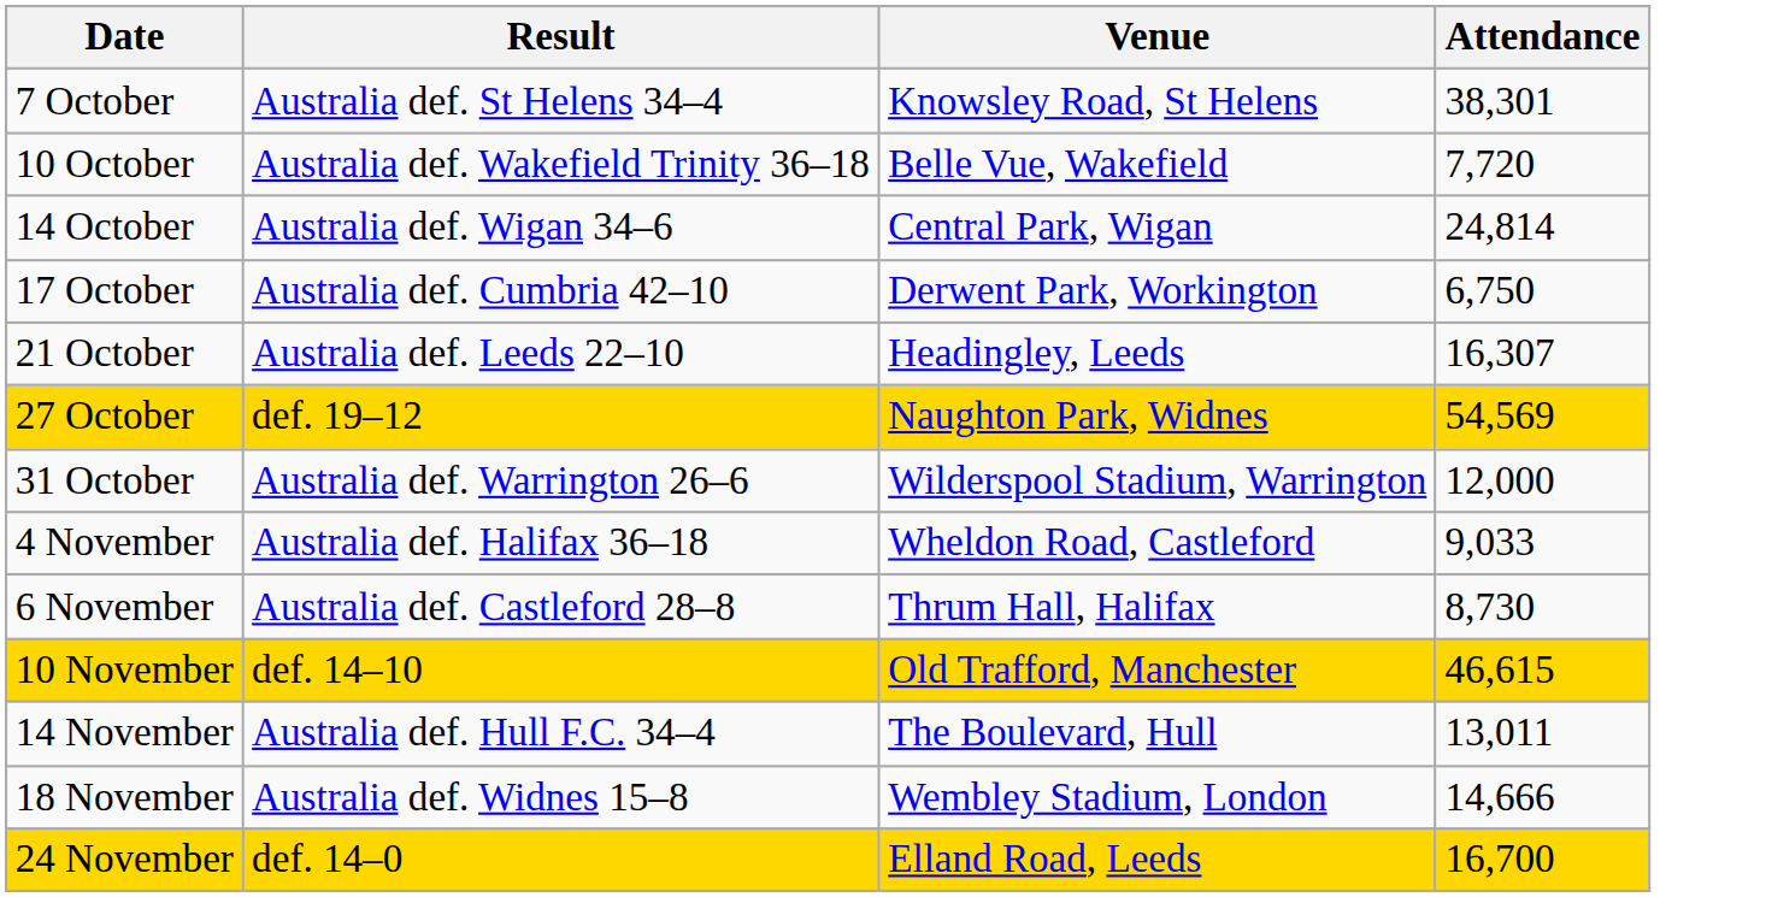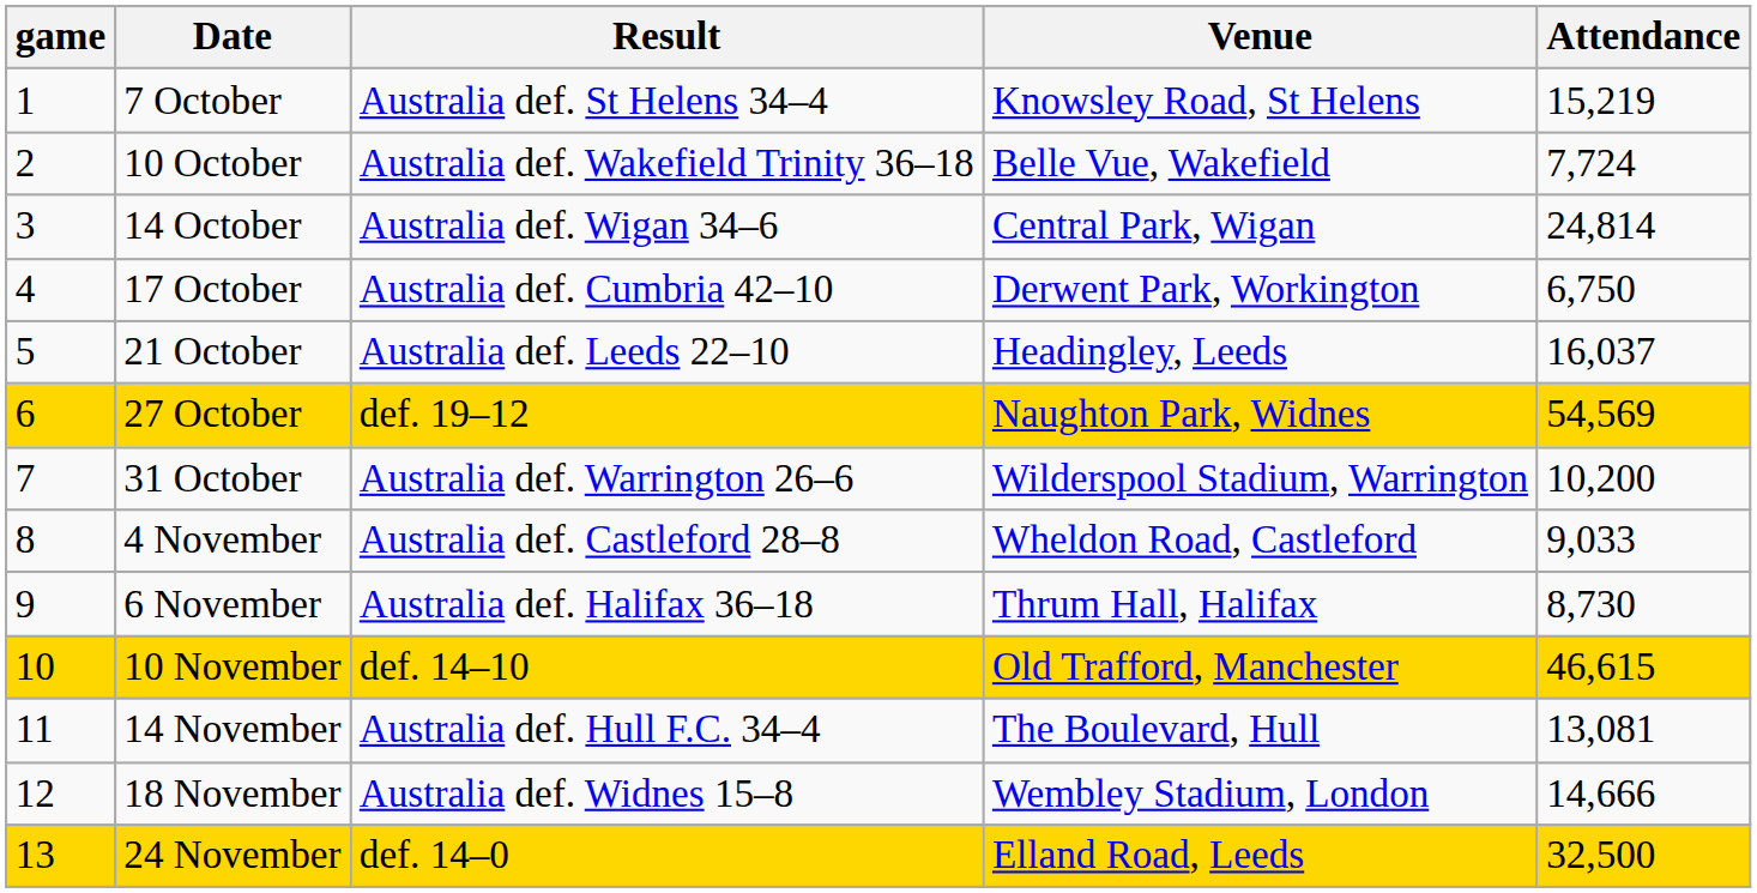+ column: game | 1 | 2 | 3 | 4 | 5 | 6 | 7 | 8 | 9 | 10 | 11 | 12 | 13
7 October | Attendance: 38,301 -> 15,219
10 October | Attendance: 7,720 -> 7,724
21 October | Attendance: 16,307 -> 16,037
31 October | Attendance: 12,000 -> 10,200
4 November | Result: Australia def. Halifax 36–18 -> Australia def. Castleford 28–8
6 November | Result: Australia def. Castleford 28–8 -> Australia def. Halifax 36–18
14 November | Attendance: 13,011 -> 13,081
24 November | Attendance: 16,700 -> 32,500
